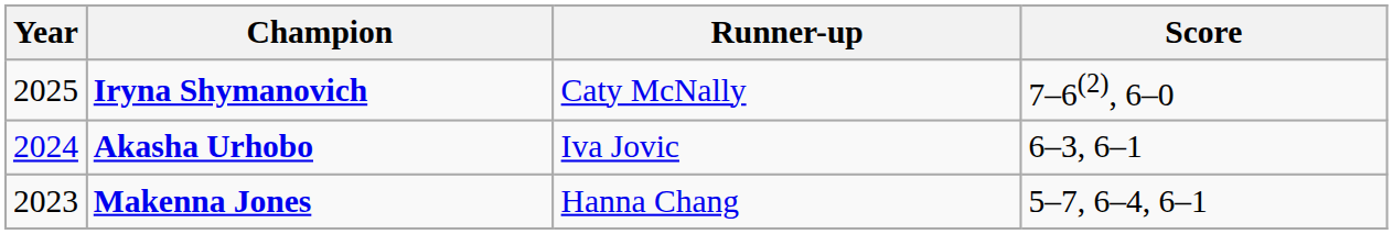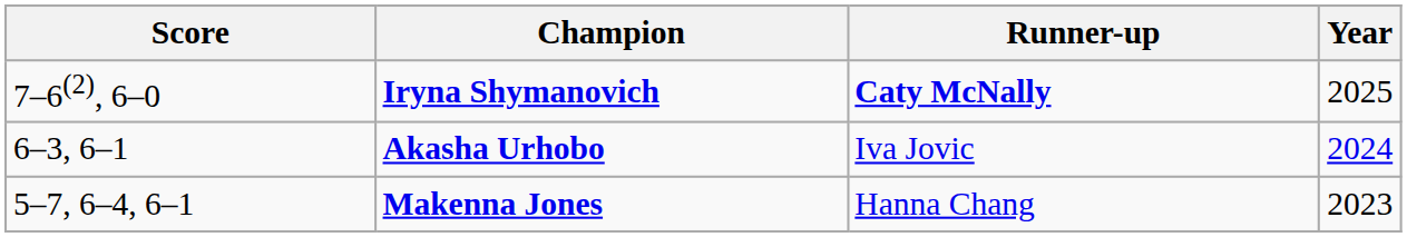columns swapped: Year <-> Score
Iryna Shymanovich | Runner-up: normal -> bold
